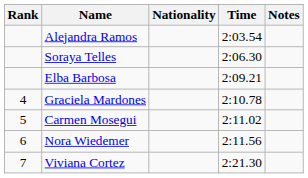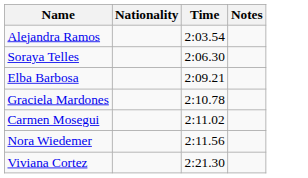- column: Rank | 4 | 5 | 6 | 7
